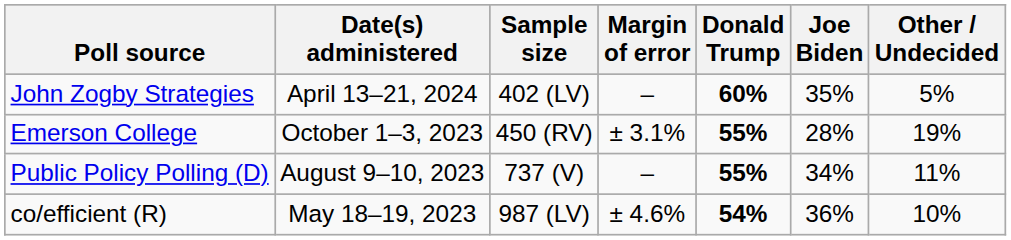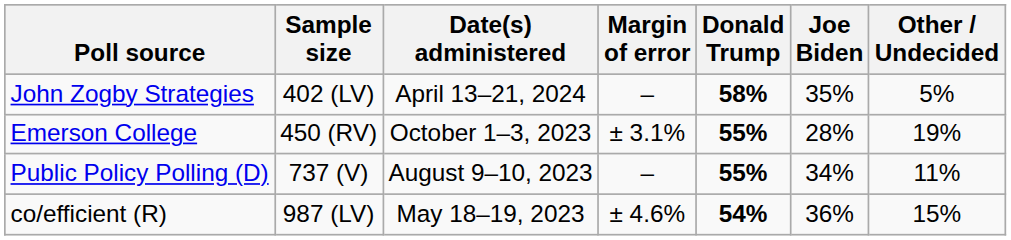columns swapped: Date(s) administered <-> Sample size
John Zogby Strategies | Donald Trump: 60% -> 58%
co/efficient (R) | Other / Undecided: 10% -> 15%
